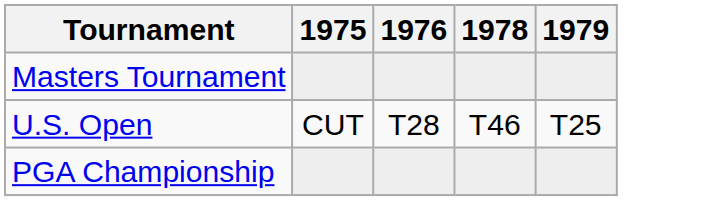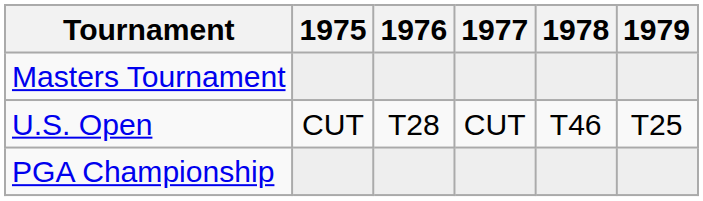+ column: 1977 | CUT
